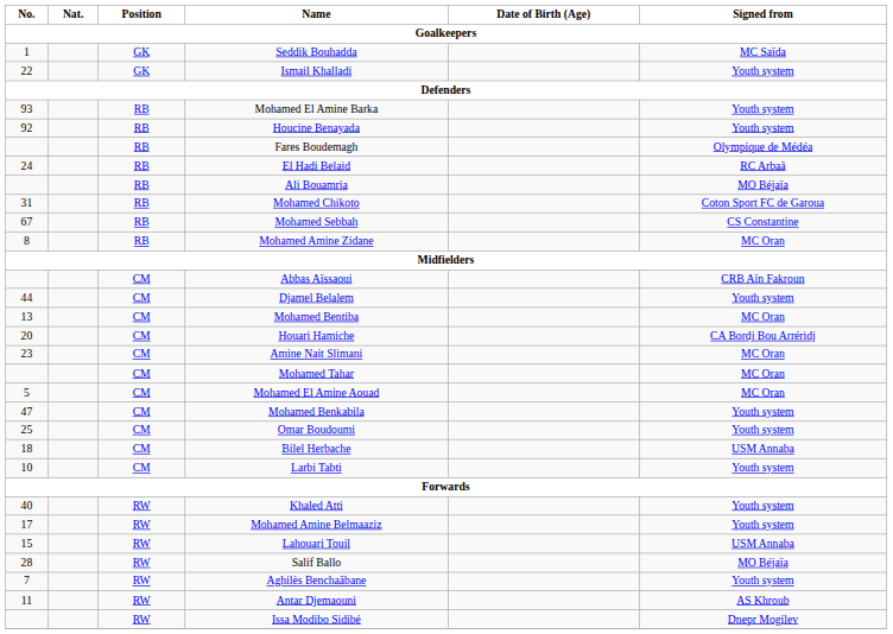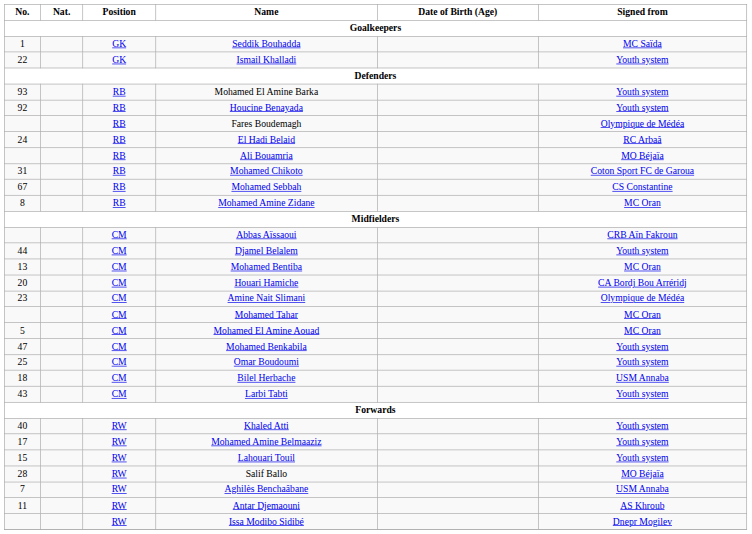Amine Nait Slimani | Signed from: MC Oran -> Olympique de Médéa
Larbi Tabti | No.: 10 -> 43
Lahouari Touil | Signed from: USM Annaba -> Youth system
Aghilès Benchaâbane | Signed from: Youth system -> USM Annaba
